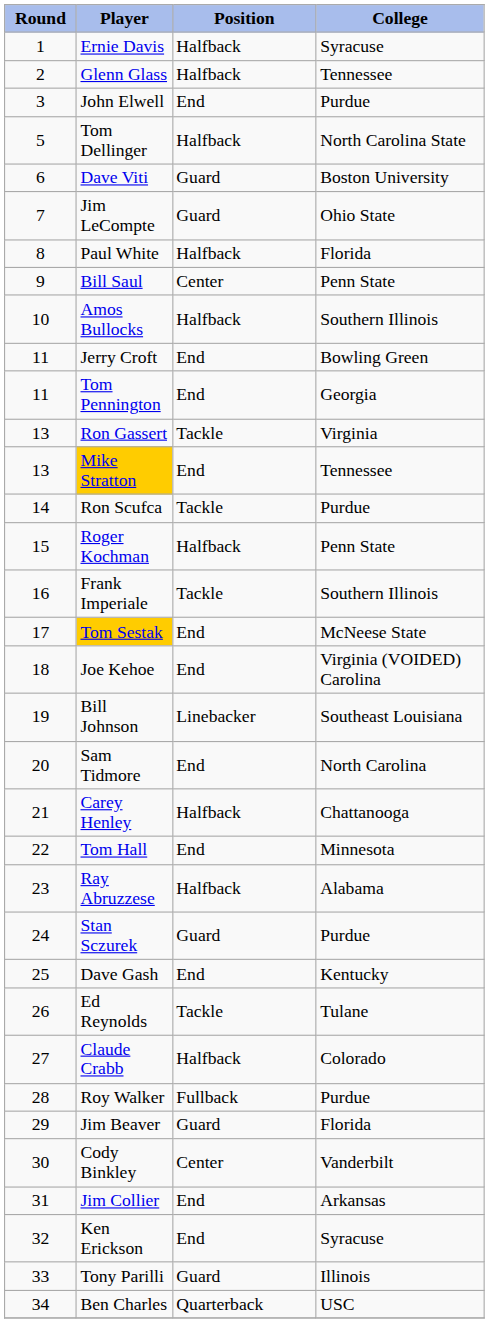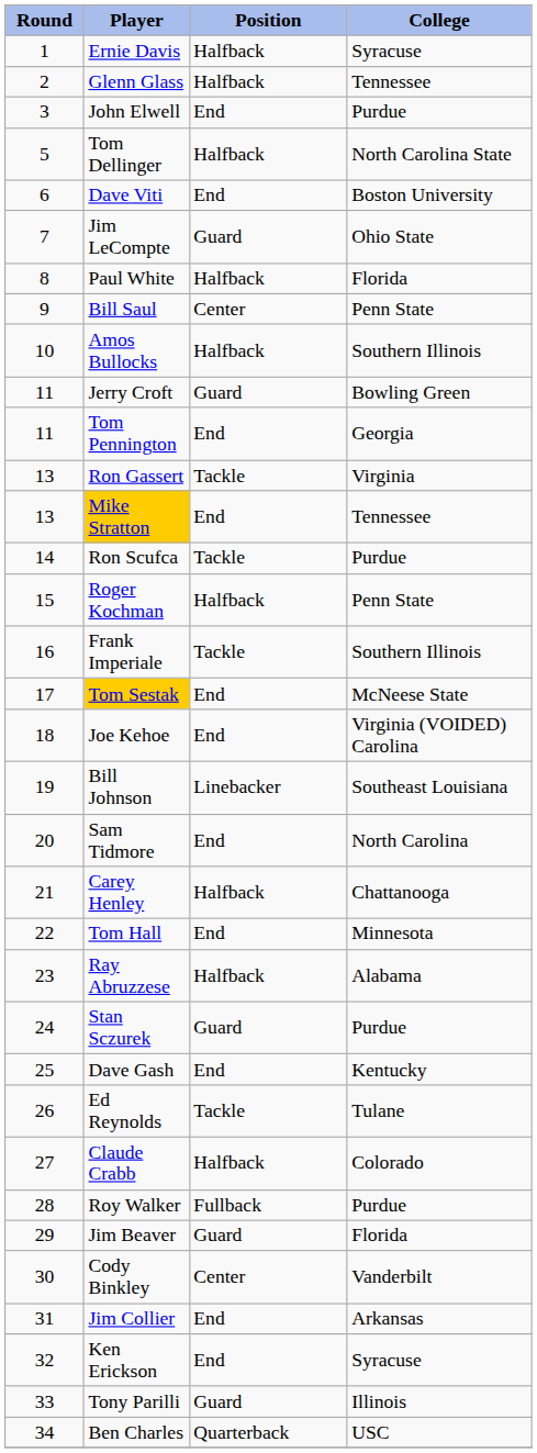Dave Viti | Position: Guard -> End
Jerry Croft | Position: End -> Guard
